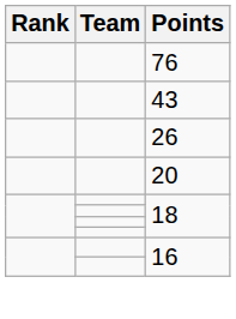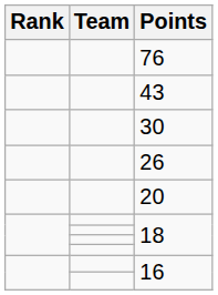+ row: 30
